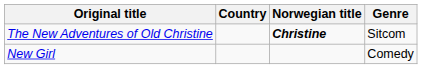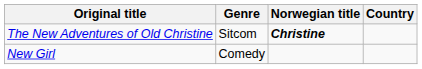columns swapped: Country <-> Genre
